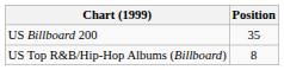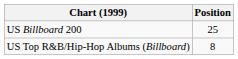US Billboard 200 | Position: 35 -> 25
